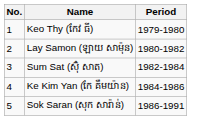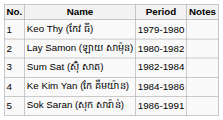+ column: Notes
